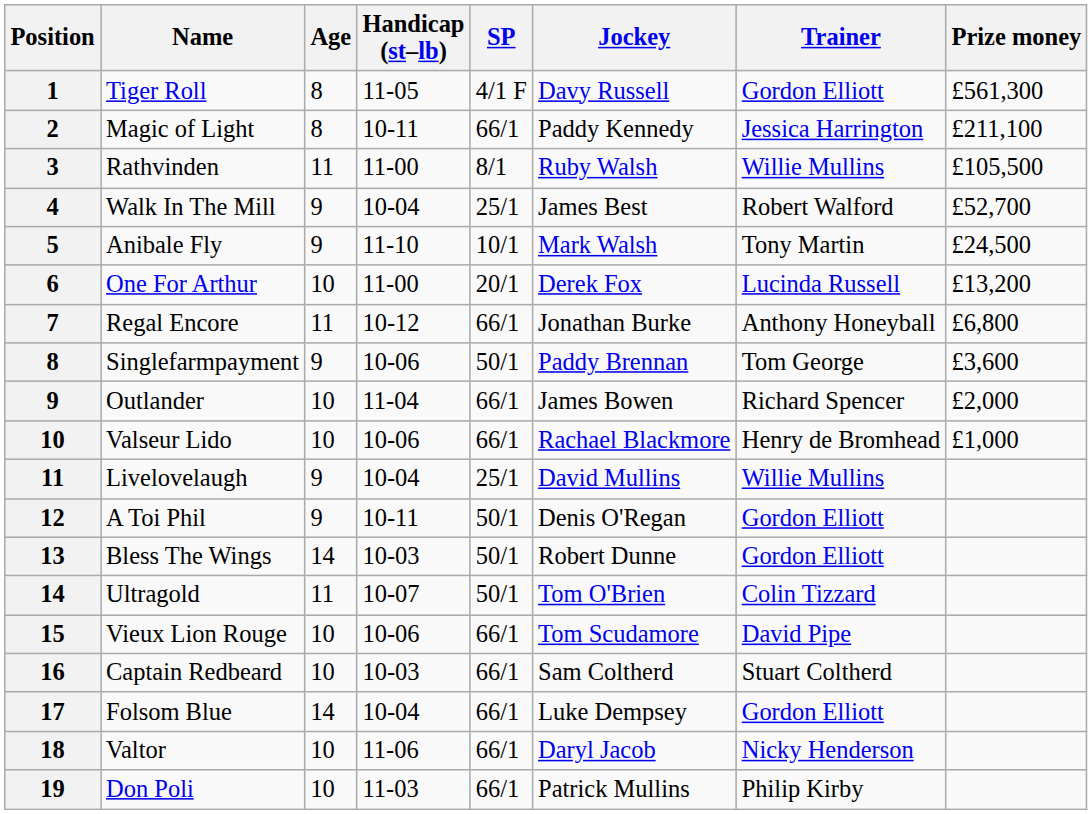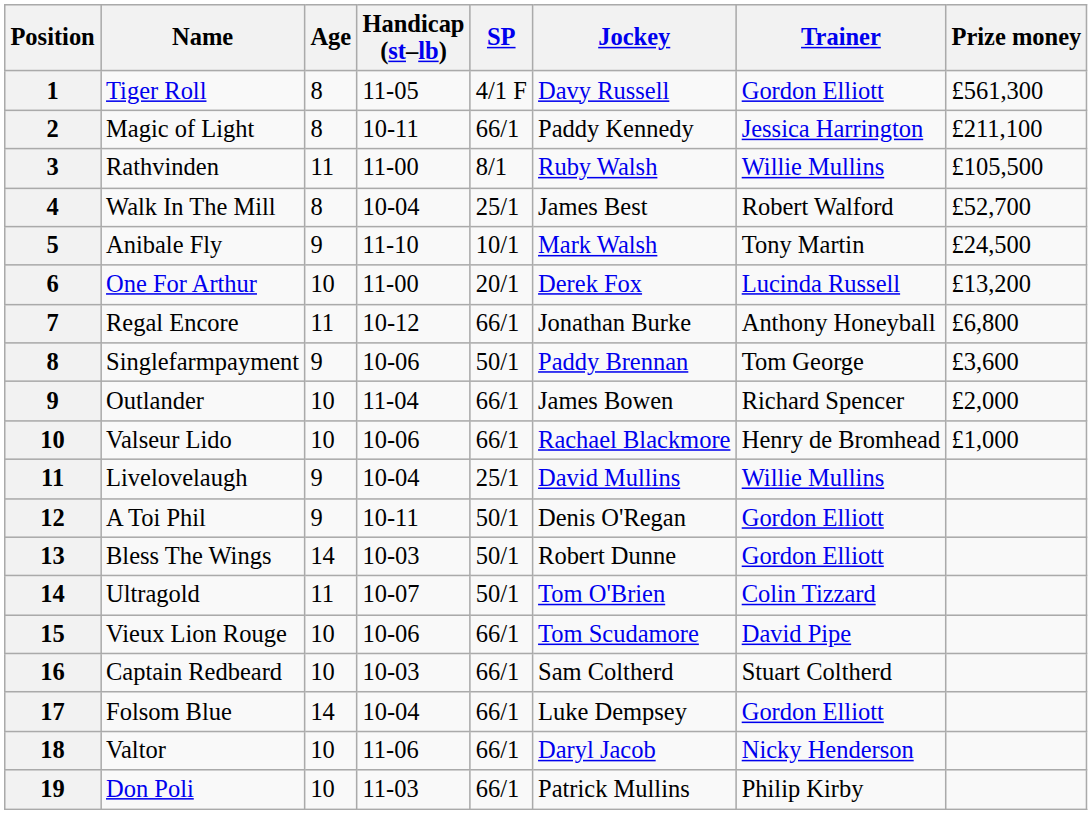Walk In The Mill | Age: 9 -> 8
